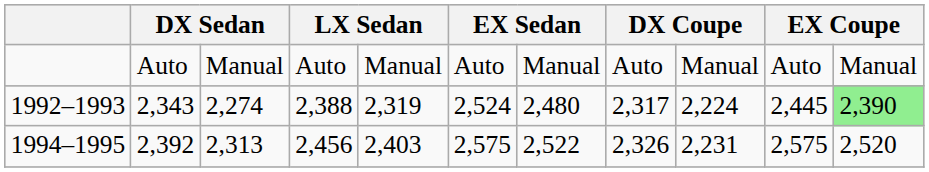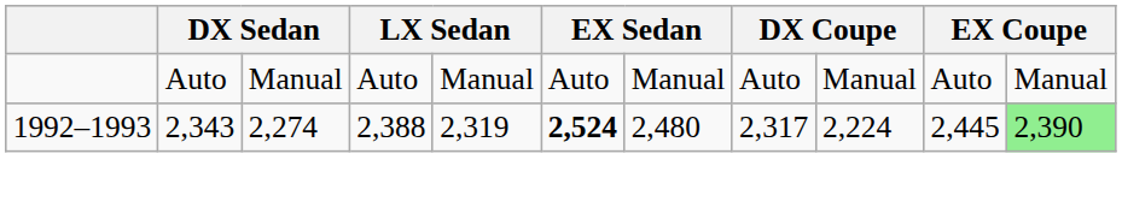1992–1993 | column 6: normal -> bold
- row: 1994–1995 | 2,392 | 2,313 | 2,456 | 2,403 | 2,575 | 2,522 | 2,326 | 2,231 | 2,575 | 2,520
